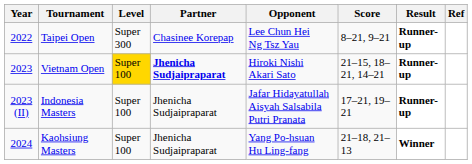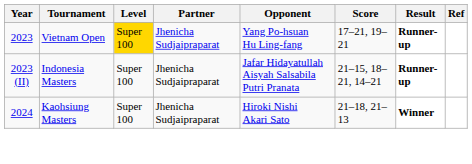- row: 2022 | Taipei Open | Super 300 | Chasinee Korepap | Lee Chun Hei Ng Tsz Yau | 8–21, 9–21 | Runner-up
Vietnam Open | Partner: bold -> normal
Vietnam Open | Opponent: Hiroki Nishi Akari Sato -> Yang Po-hsuan Hu Ling-fang
Vietnam Open | Score: 21–15, 18–21, 14–21 -> 17–21, 19–21
Indonesia Masters | Score: 17–21, 19–21 -> 21–15, 18–21, 14–21
Kaohsiung Masters | Opponent: Yang Po-hsuan Hu Ling-fang -> Hiroki Nishi Akari Sato
